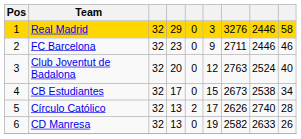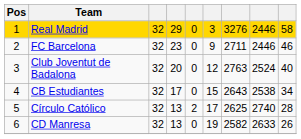CB Estudiantes | column 7: 2673 -> 2643
Círculo Católico | column 7: 2626 -> 2625
